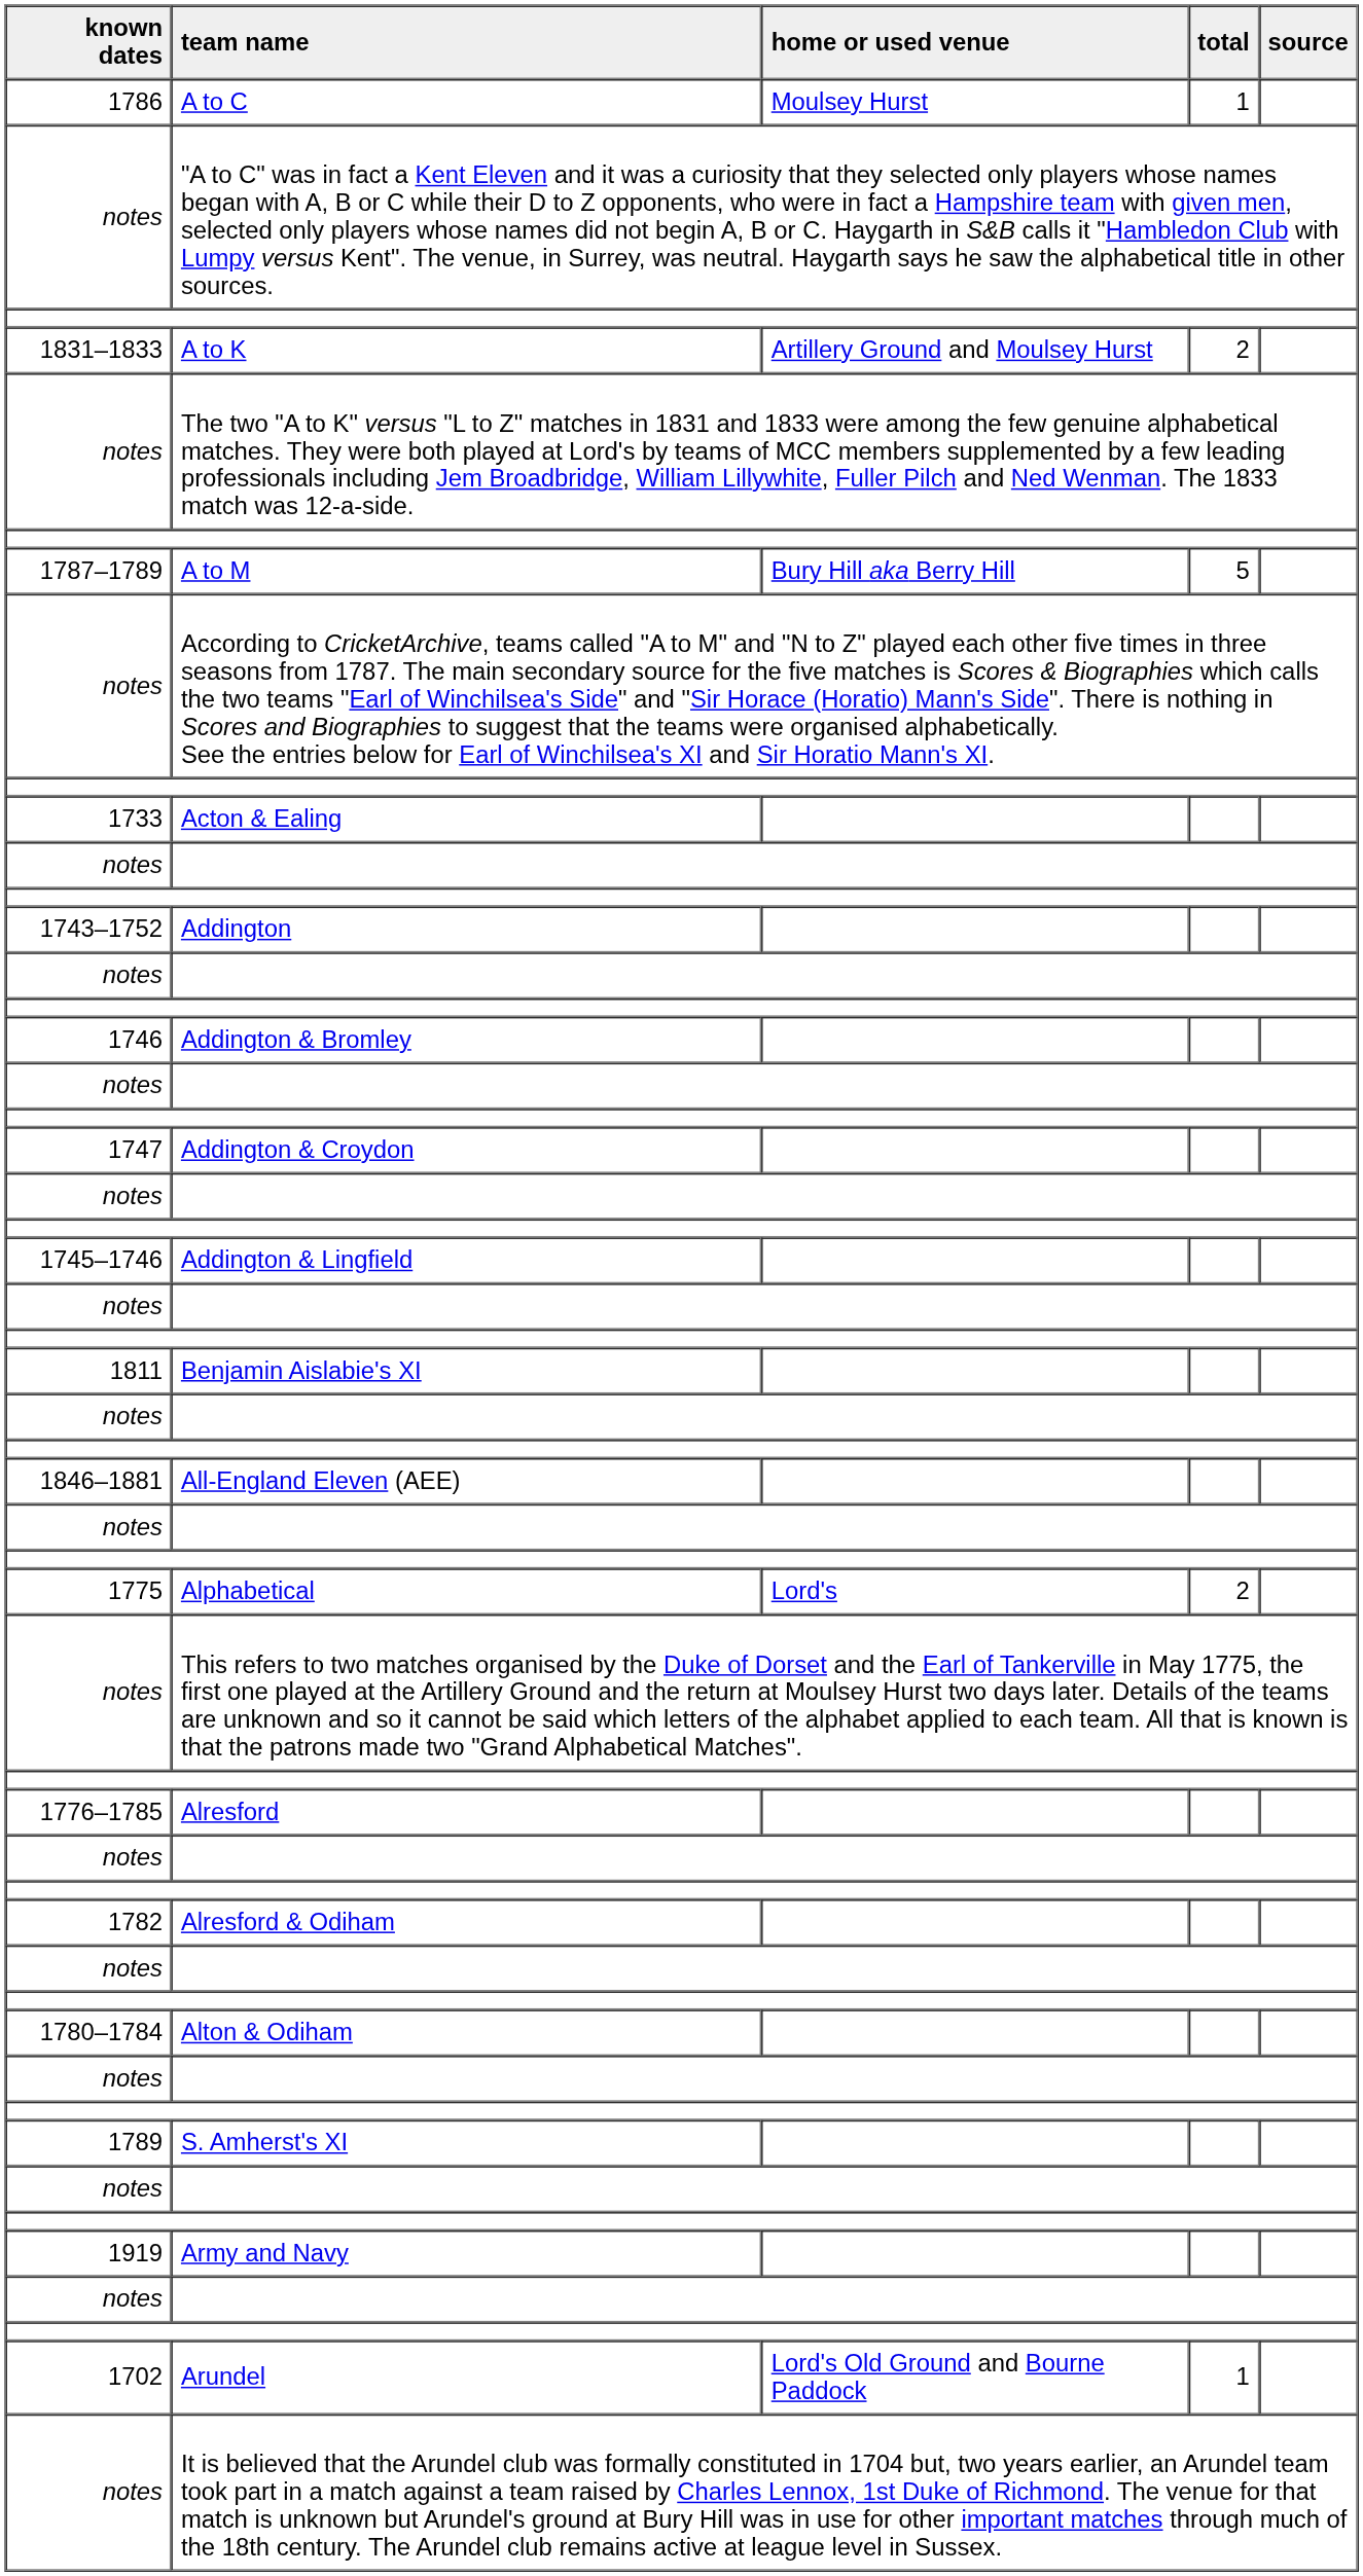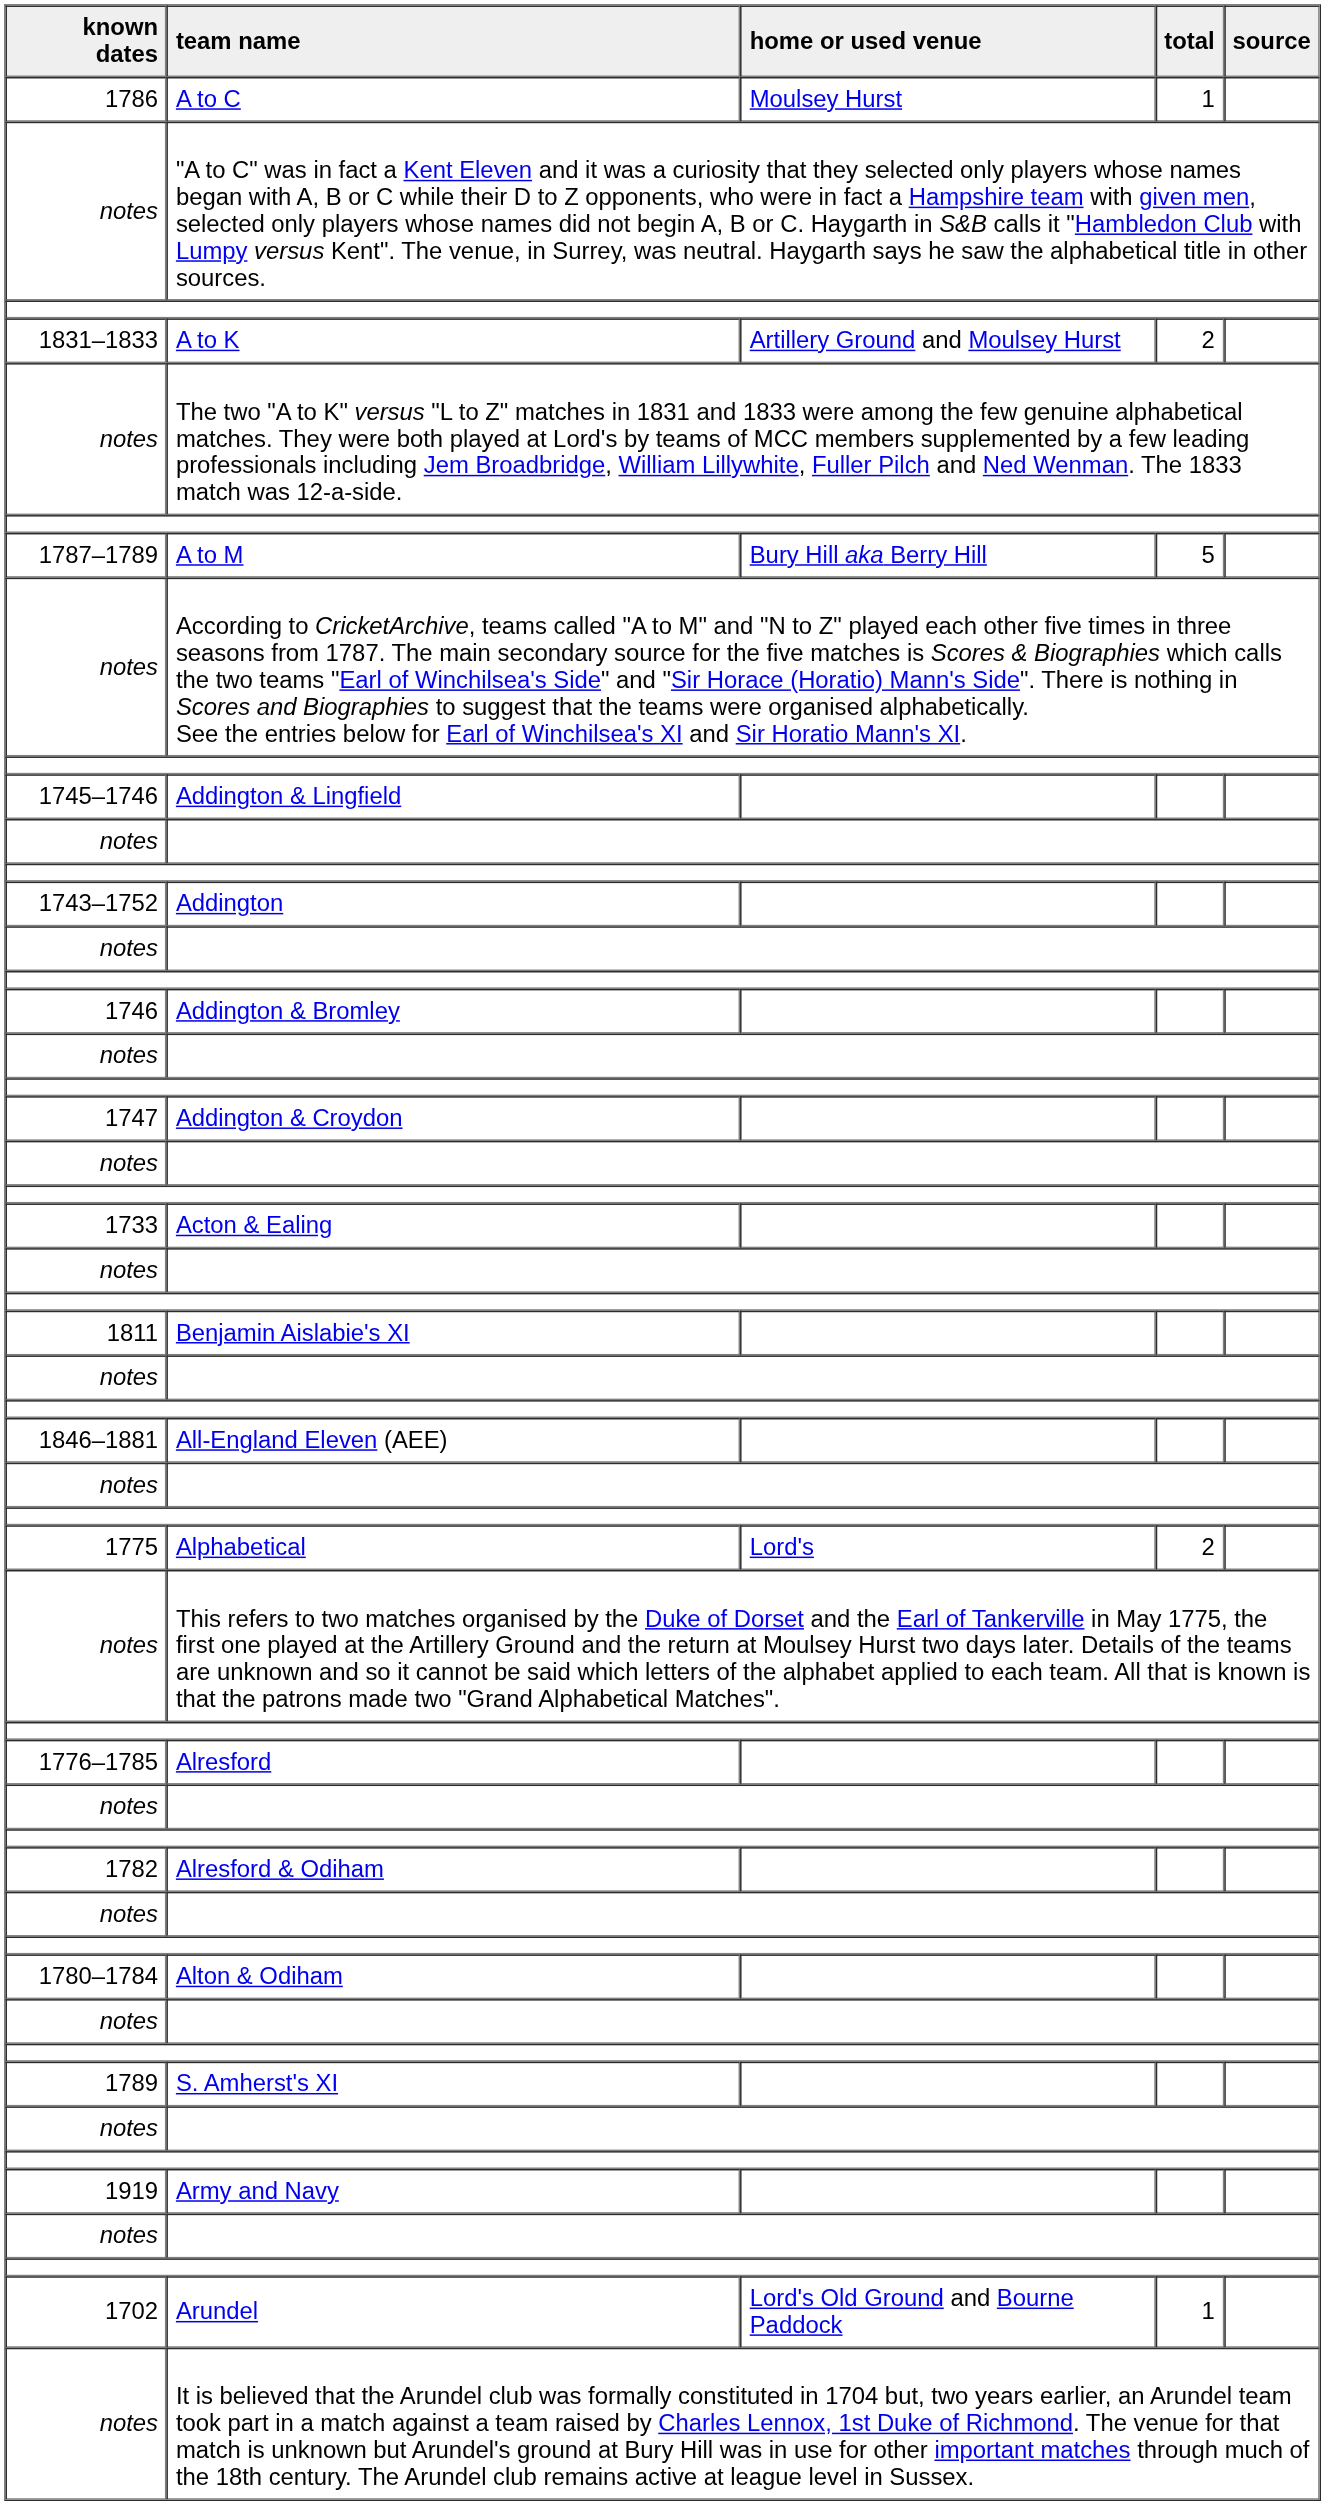rows swapped: Acton & Ealing <-> Addington & Lingfield
